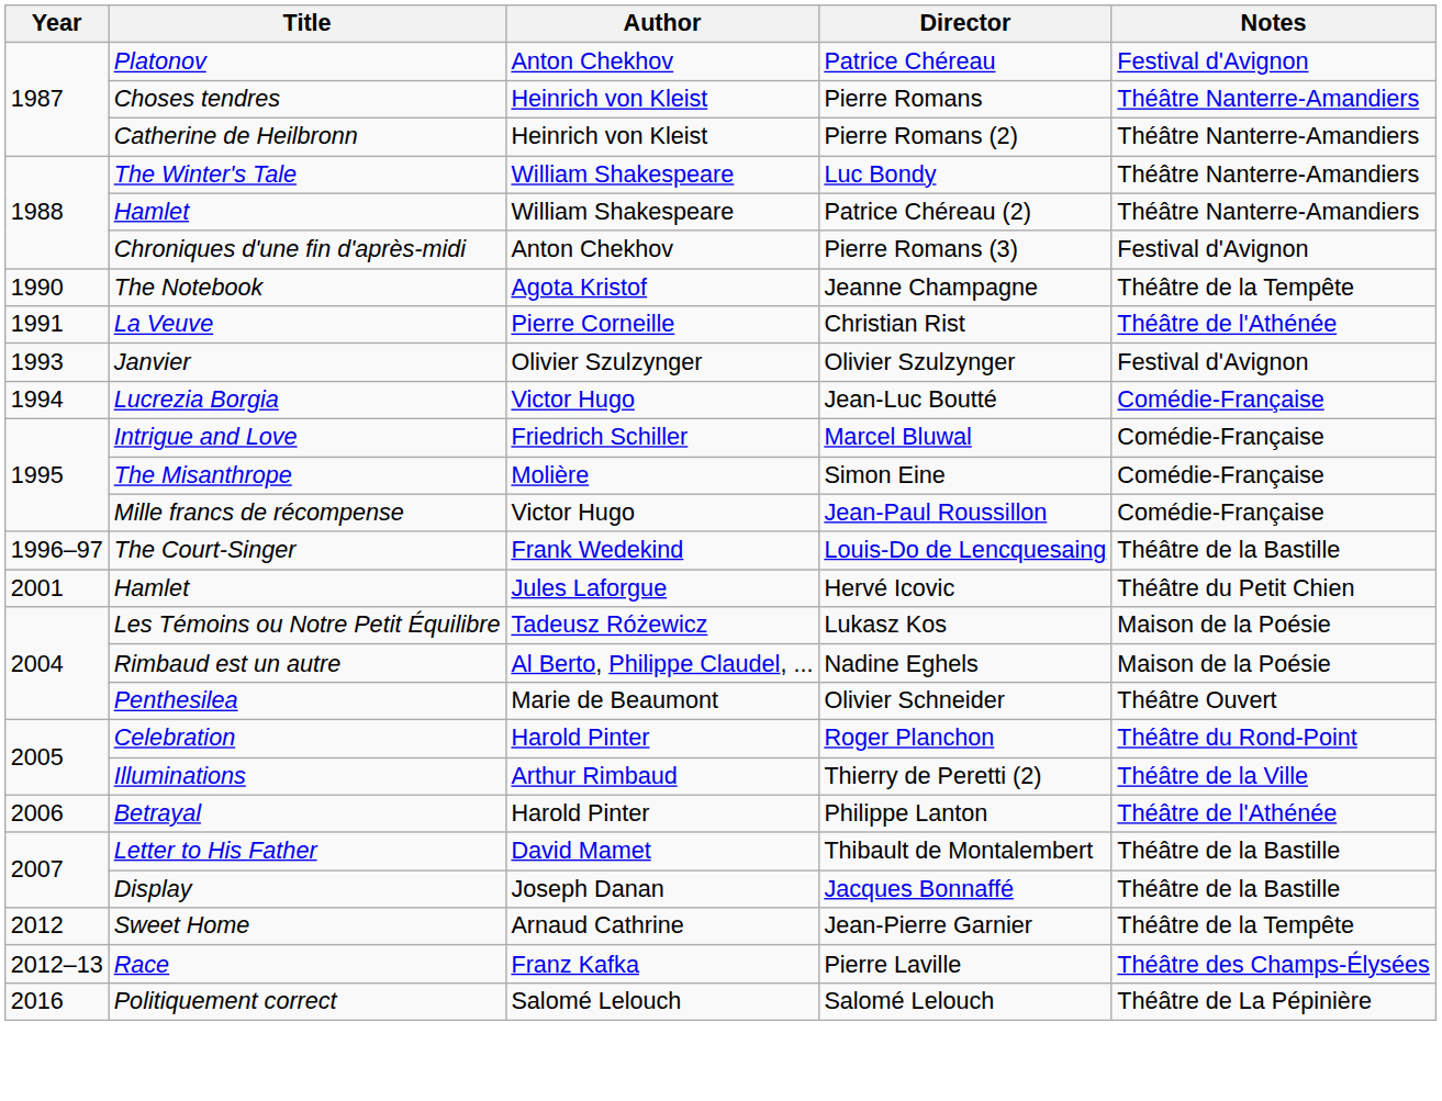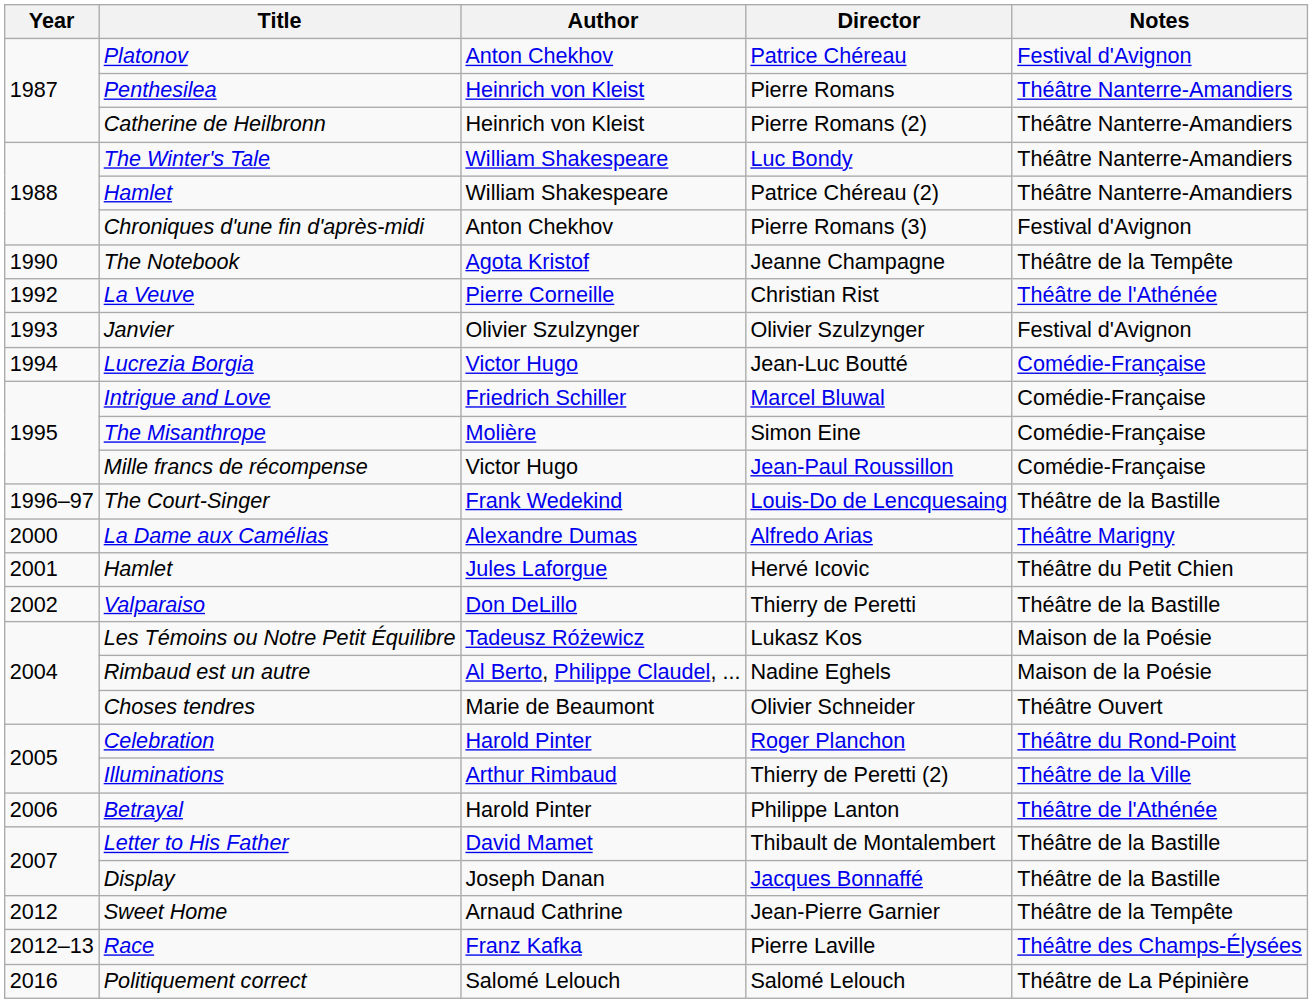Pierre Romans | Title: Choses tendres -> Penthesilea
Christian Rist | Year: 1991 -> 1992
+ row: 2000 | La Dame aux Camélias | Alexandre Dumas | Alfredo Arias | Théâtre Marigny
+ row: 2002 | Valparaiso | Don DeLillo | Thierry de Peretti | Théâtre de la Bastille
Olivier Schneider | Title: Penthesilea -> Choses tendres
